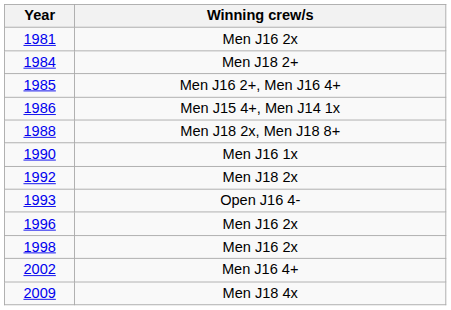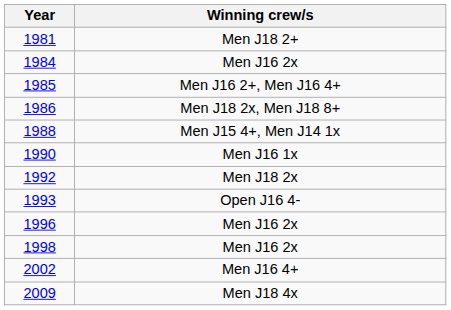1981 | Winning crew/s: Men J16 2x -> Men J18 2+
1984 | Winning crew/s: Men J18 2+ -> Men J16 2x
1986 | Winning crew/s: Men J15 4+, Men J14 1x -> Men J18 2x, Men J18 8+
1988 | Winning crew/s: Men J18 2x, Men J18 8+ -> Men J15 4+, Men J14 1x
